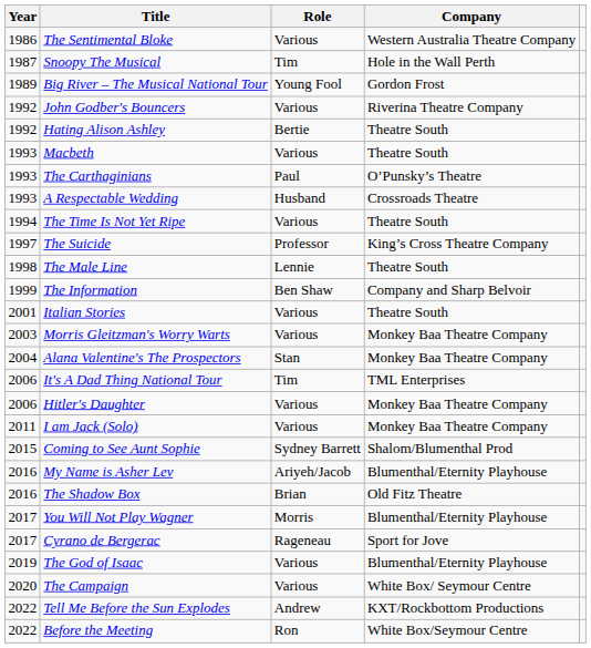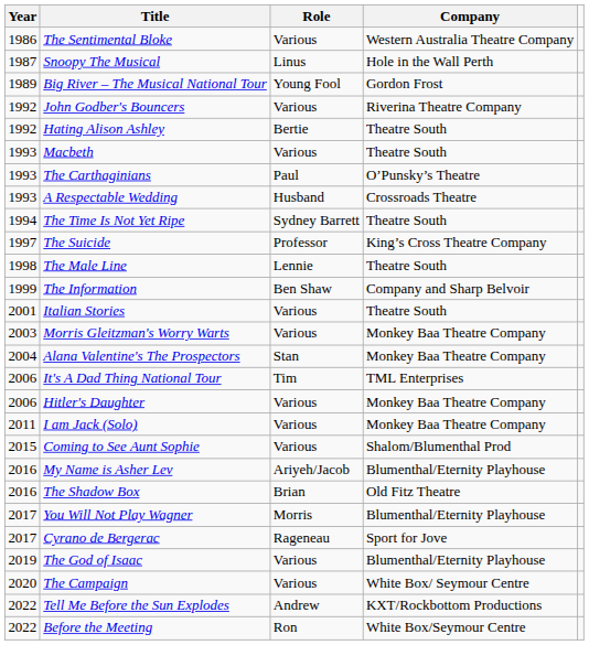Snoopy The Musical | Role: Tim -> Linus
The Time Is Not Yet Ripe | Role: Various -> Sydney Barrett
Coming to See Aunt Sophie | Role: Sydney Barrett -> Various
